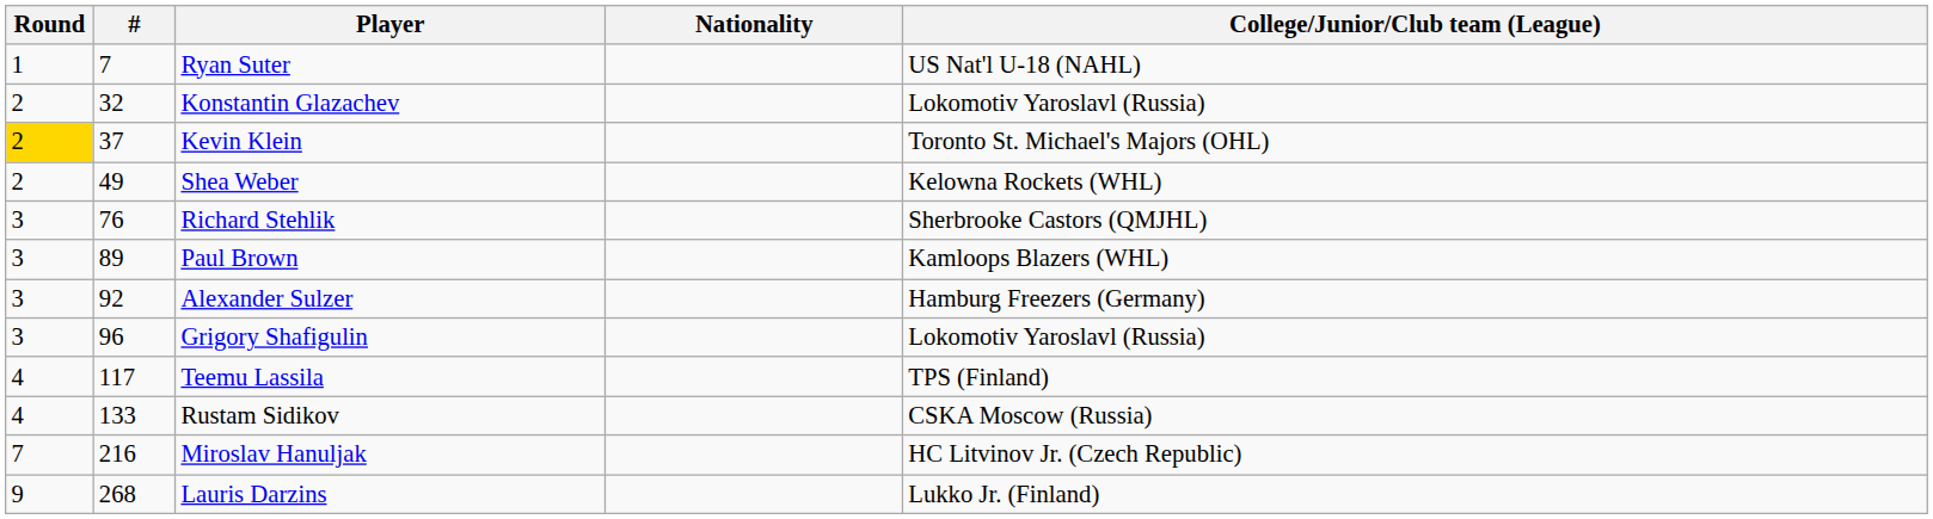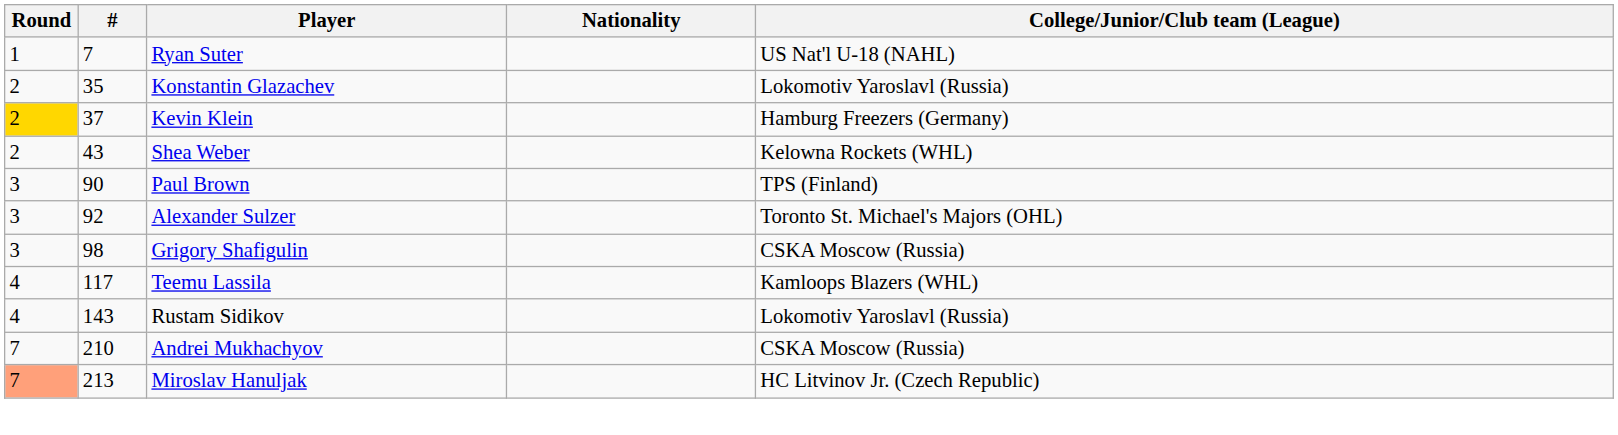Konstantin Glazachev | #: 32 -> 35
Kevin Klein | College/Junior/Club team (League): Toronto St. Michael's Majors (OHL) -> Hamburg Freezers (Germany)
Shea Weber | #: 49 -> 43
- row: 3 | 76 | Richard Stehlik | Sherbrooke Castors (QMJHL)
Paul Brown | #: 89 -> 90
Paul Brown | College/Junior/Club team (League): Kamloops Blazers (WHL) -> TPS (Finland)
Alexander Sulzer | College/Junior/Club team (League): Hamburg Freezers (Germany) -> Toronto St. Michael's Majors (OHL)
Grigory Shafigulin | #: 96 -> 98
Grigory Shafigulin | College/Junior/Club team (League): Lokomotiv Yaroslavl (Russia) -> CSKA Moscow (Russia)
Teemu Lassila | College/Junior/Club team (League): TPS (Finland) -> Kamloops Blazers (WHL)
Rustam Sidikov | #: 133 -> 143
Rustam Sidikov | College/Junior/Club team (League): CSKA Moscow (Russia) -> Lokomotiv Yaroslavl (Russia)
+ row: 7 | 210 | Andrei Mukhachyov | CSKA Moscow (Russia)
Miroslav Hanuljak | Round: no background -> lightsalmon background
Miroslav Hanuljak | #: 216 -> 213
- row: 9 | 268 | Lauris Darzins | Lukko Jr. (Finland)
